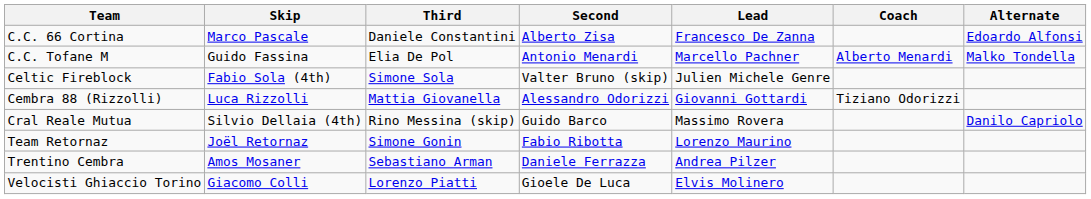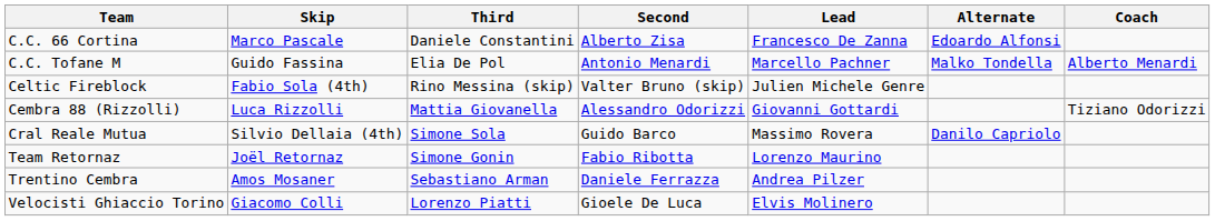columns swapped: Alternate <-> Coach
Celtic Fireblock | Third: Simone Sola -> Rino Messina (skip)
Cral Reale Mutua | Third: Rino Messina (skip) -> Simone Sola
